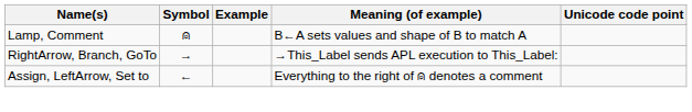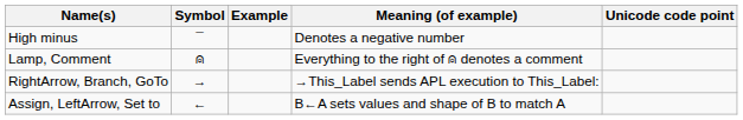+ row: High minus | ¯ | Denotes a negative number
Lamp, Comment | Meaning (of example): B←A sets values and shape of B to match A -> Everything to the right of ⍝ denotes a comment
Assign, LeftArrow, Set to | Meaning (of example): Everything to the right of ⍝ denotes a comment -> B←A sets values and shape of B to match A
